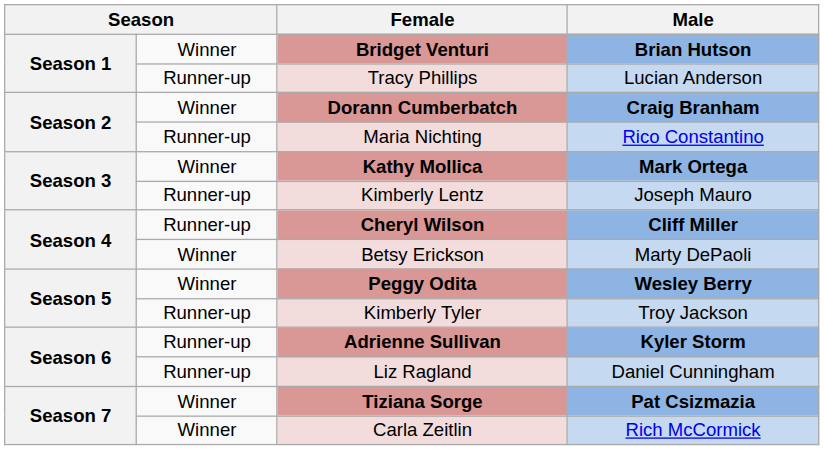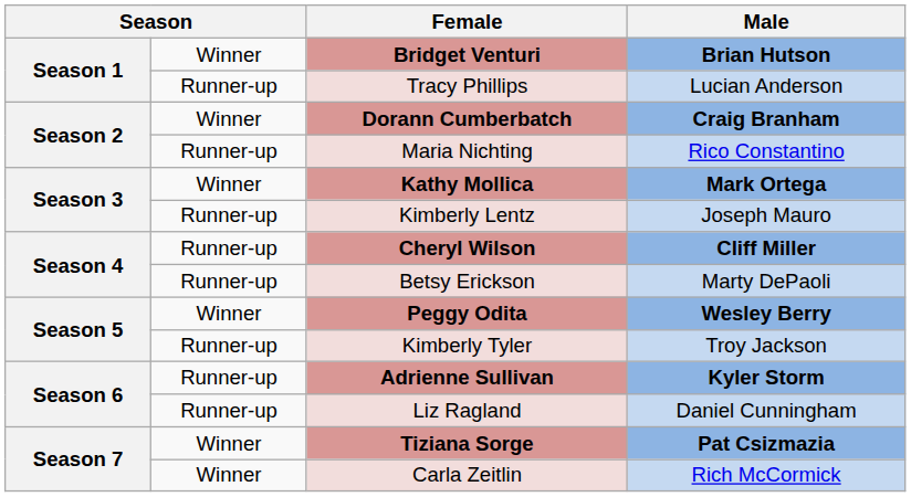Betsy Erickson | column 2: Winner -> Runner-up
